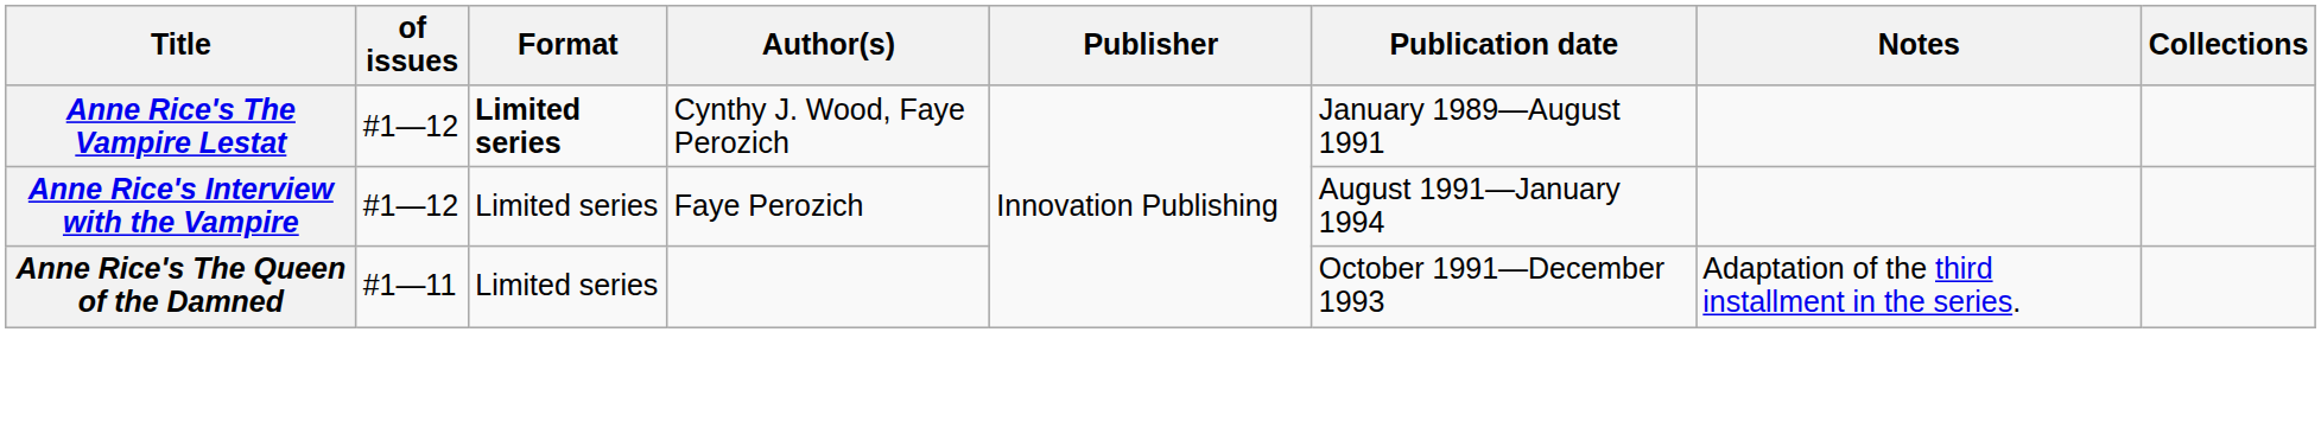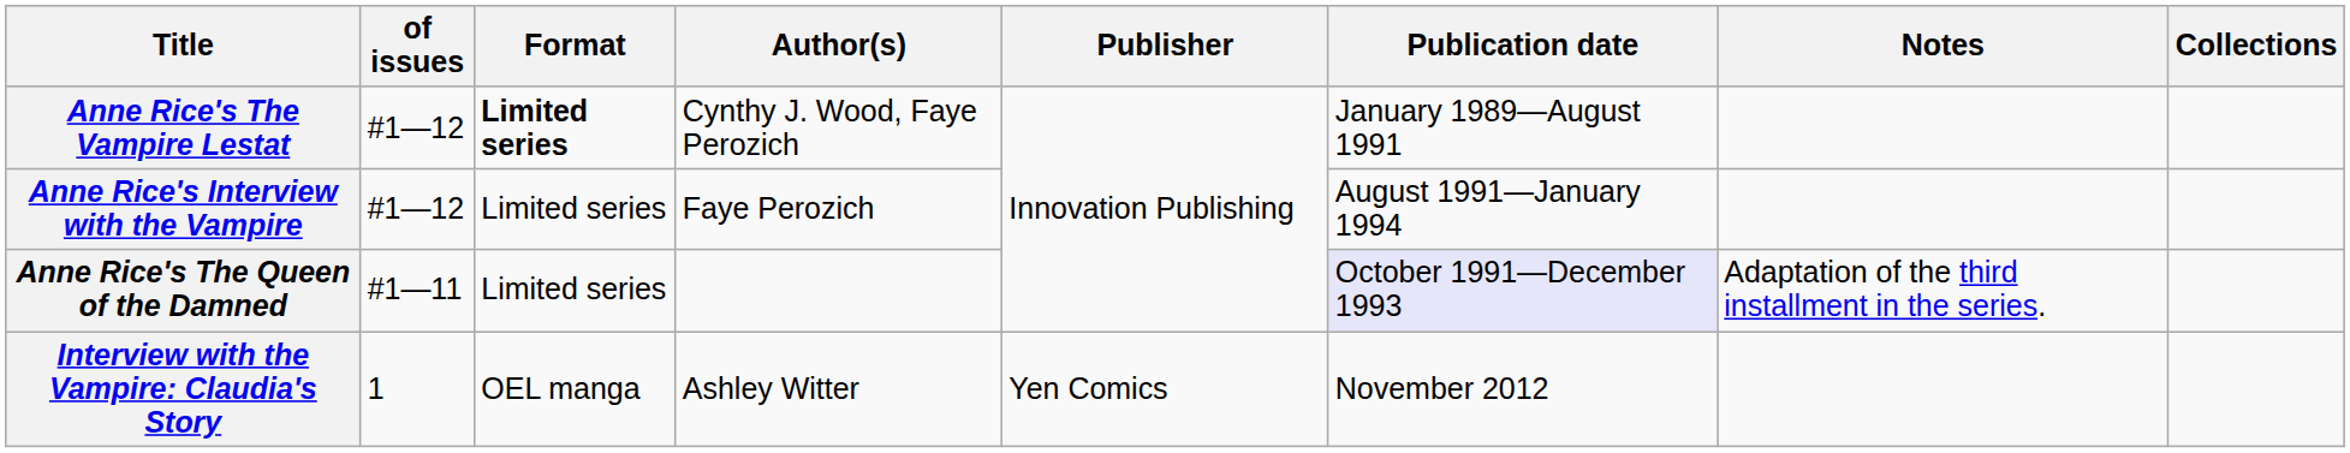Anne Rice's The Queen of the Damned | Publication date: no background -> lavender background
+ row: Interview with the Vampire: Claudia's Story | 1 | OEL manga | Ashley Witter | Yen Comics | November 2012
